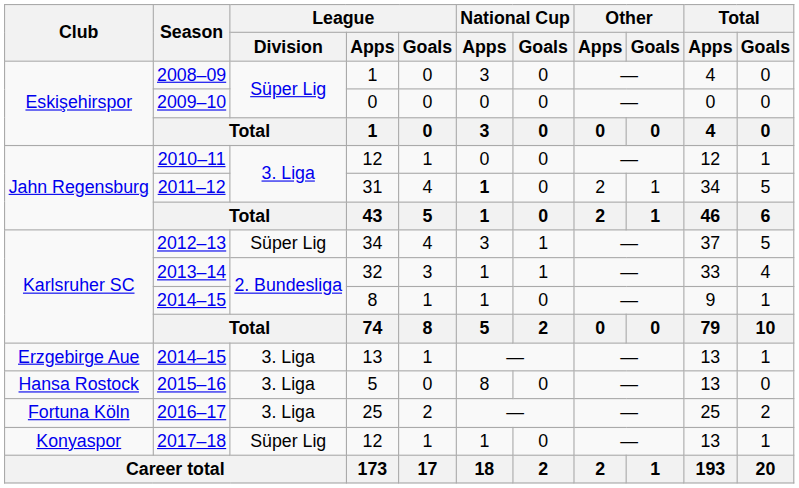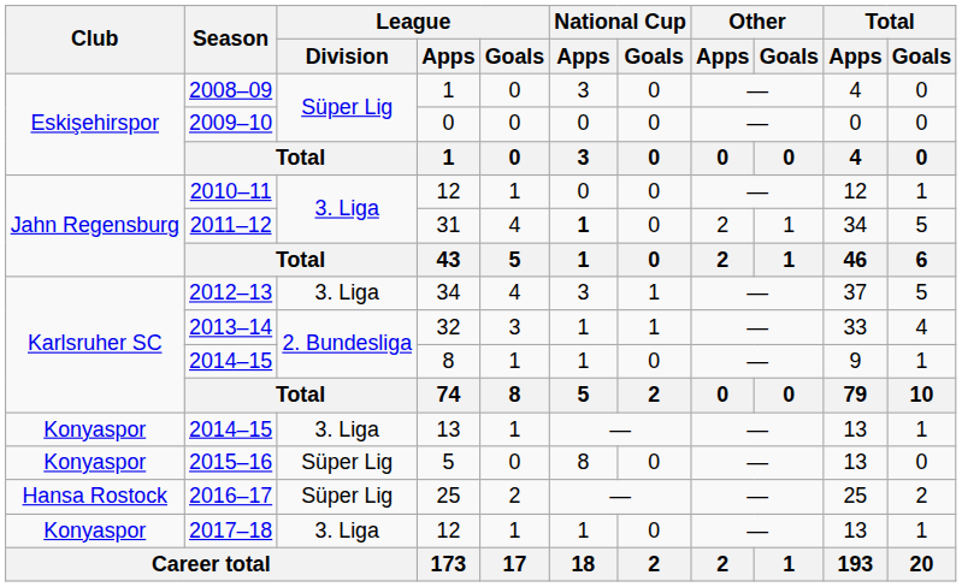2012–13 | League / Division: Süper Lig -> 3. Liga
2014–15 / 13 | Club: Erzgebirge Aue -> Konyaspor
2015–16 | Club: Hansa Rostock -> Konyaspor
2015–16 | League / Division: 3. Liga -> Süper Lig
2016–17 | Club: Fortuna Köln -> Hansa Rostock
2016–17 | League / Division: 3. Liga -> Süper Lig
2017–18 | League / Division: Süper Lig -> 3. Liga
